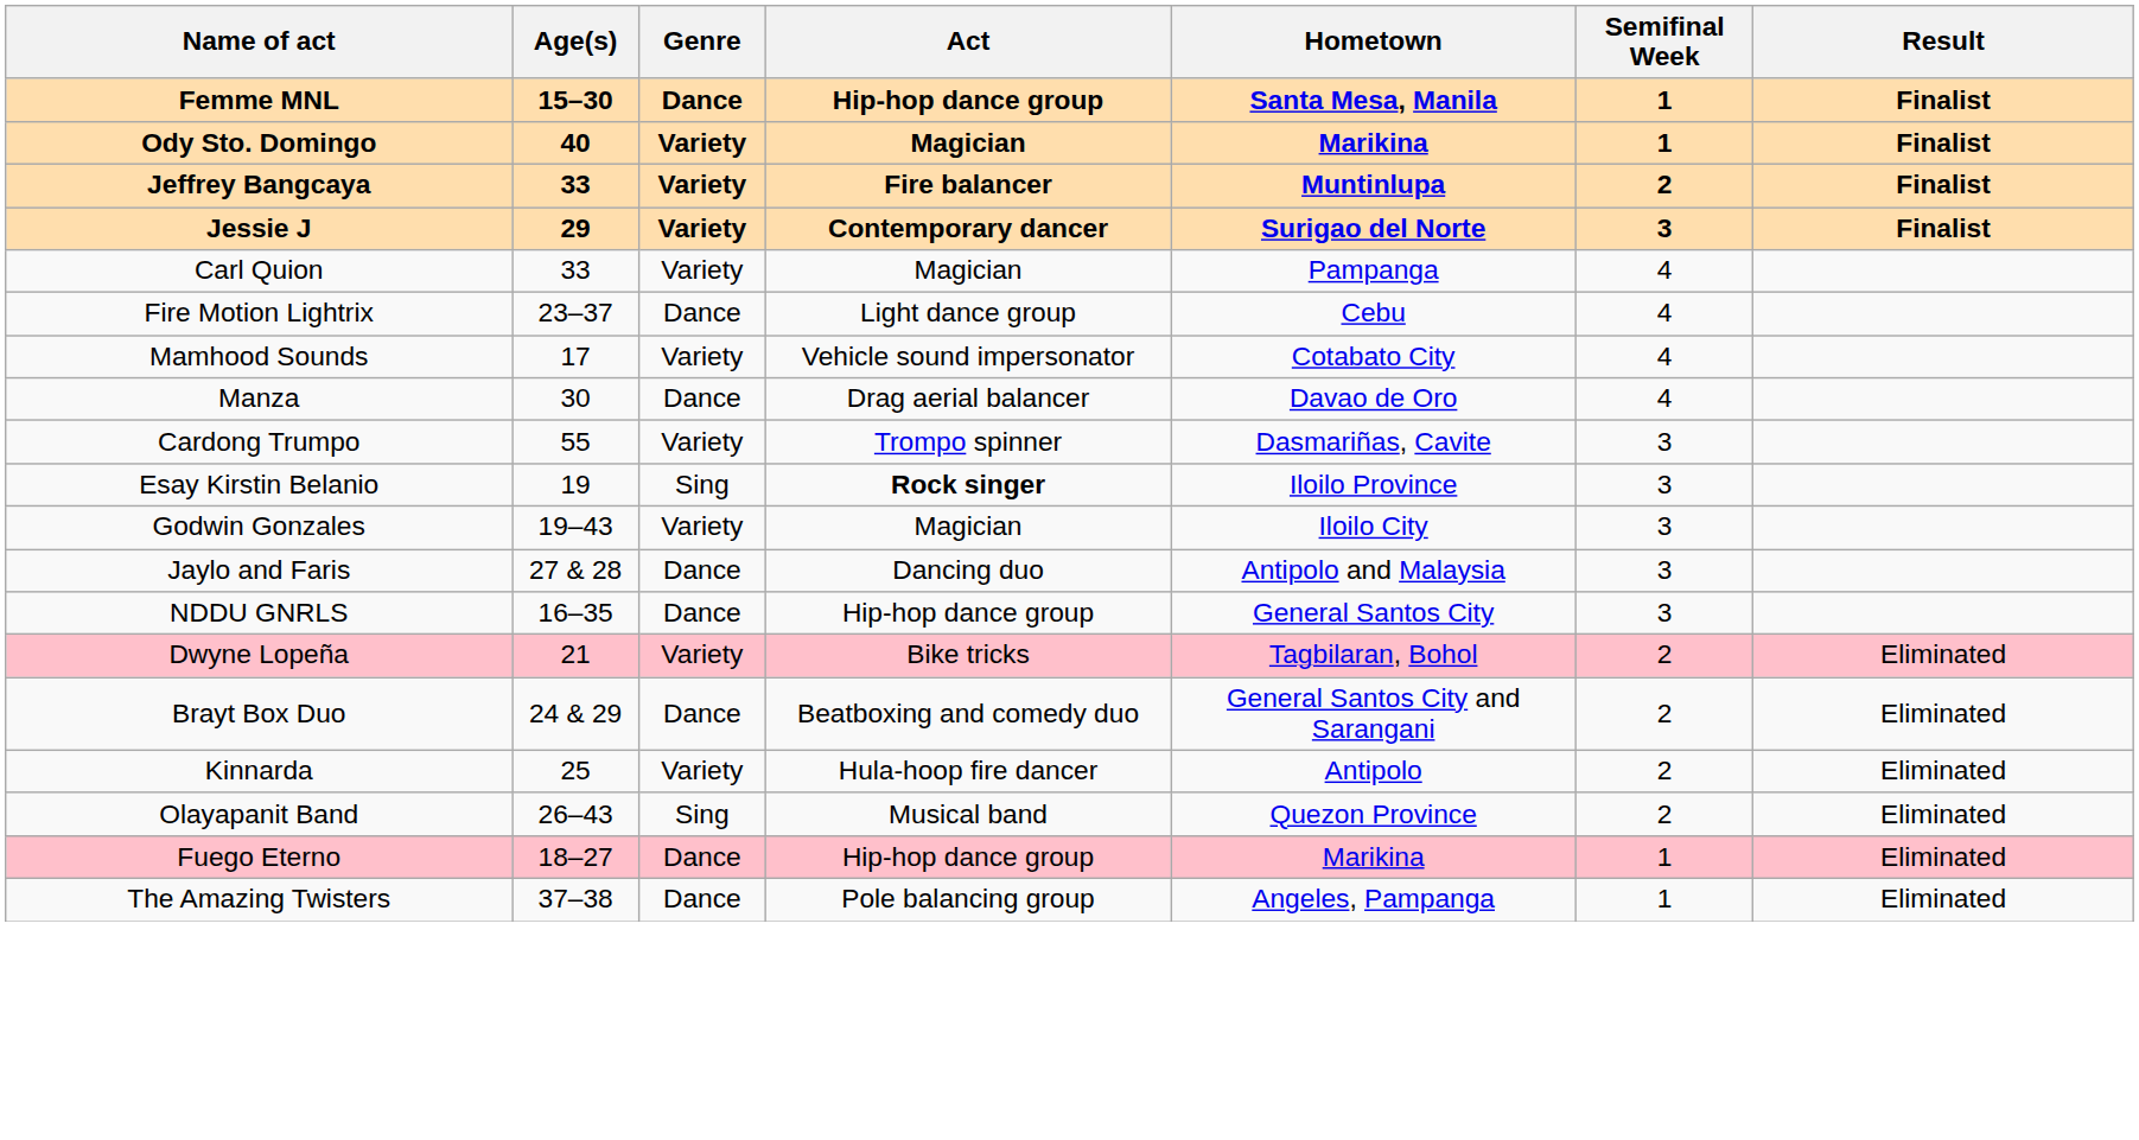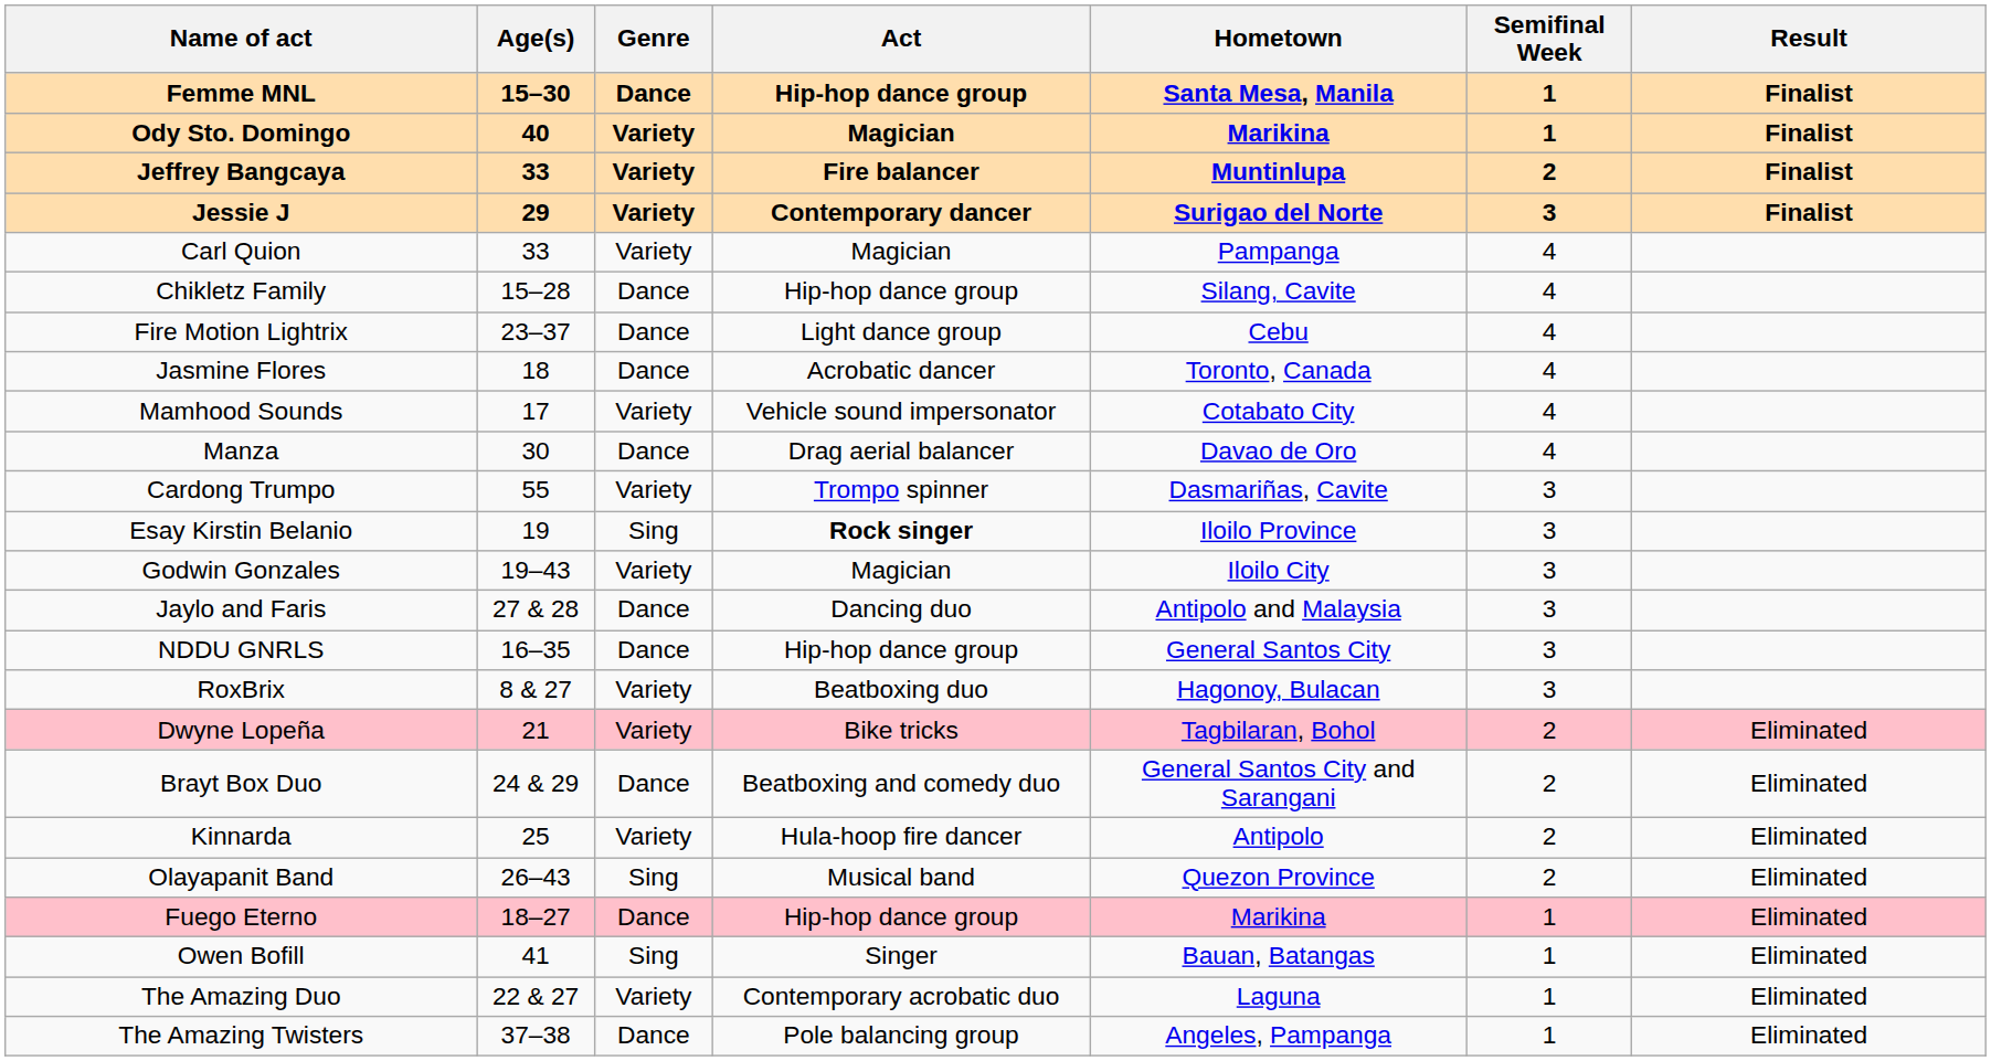+ row: Chikletz Family | 15–28 | Dance | Hip-hop dance group | Silang, Cavite | 4
+ row: Jasmine Flores | 18 | Dance | Acrobatic dancer | Toronto, Canada | 4
+ row: RoxBrix | 8 & 27 | Variety | Beatboxing duo | Hagonoy, Bulacan | 3
+ row: Owen Bofill | 41 | Sing | Singer | Bauan, Batangas | 1 | Eliminated
+ row: The Amazing Duo | 22 & 27 | Variety | Contemporary acrobatic duo | Laguna | 1 | Eliminated
